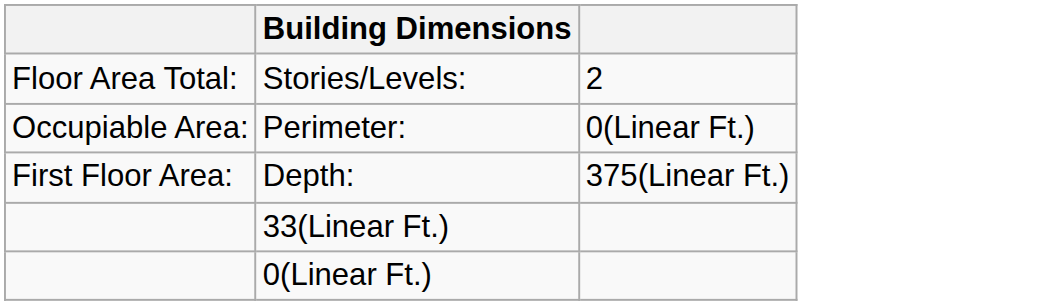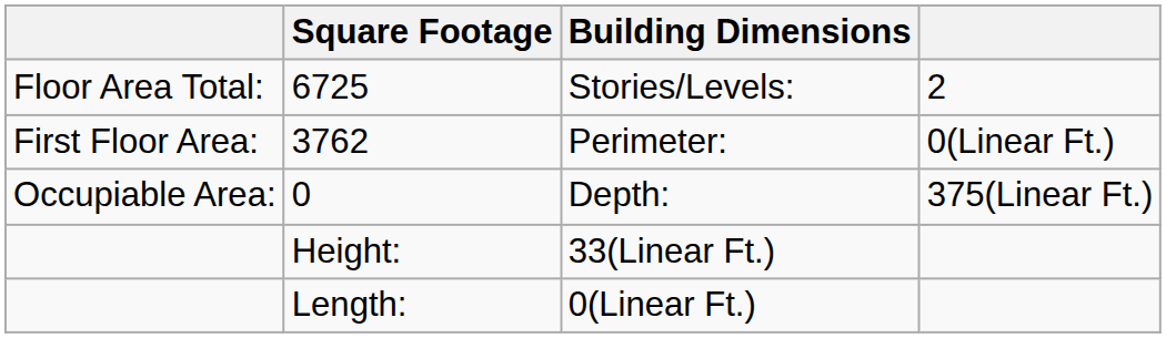+ column: Square Footage | 6725 | 3762 | 0 | Height: | Length:
Perimeter: | column 1: Occupiable Area: -> First Floor Area:
Depth: | column 1: First Floor Area: -> Occupiable Area:
